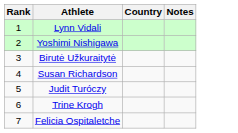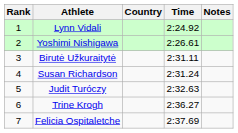+ column: Time | 2:24.92 | 2:26.61 | 2:31.11 | 2:31.24 | 2:32.63 | 2:36.27 | 2:37.69
